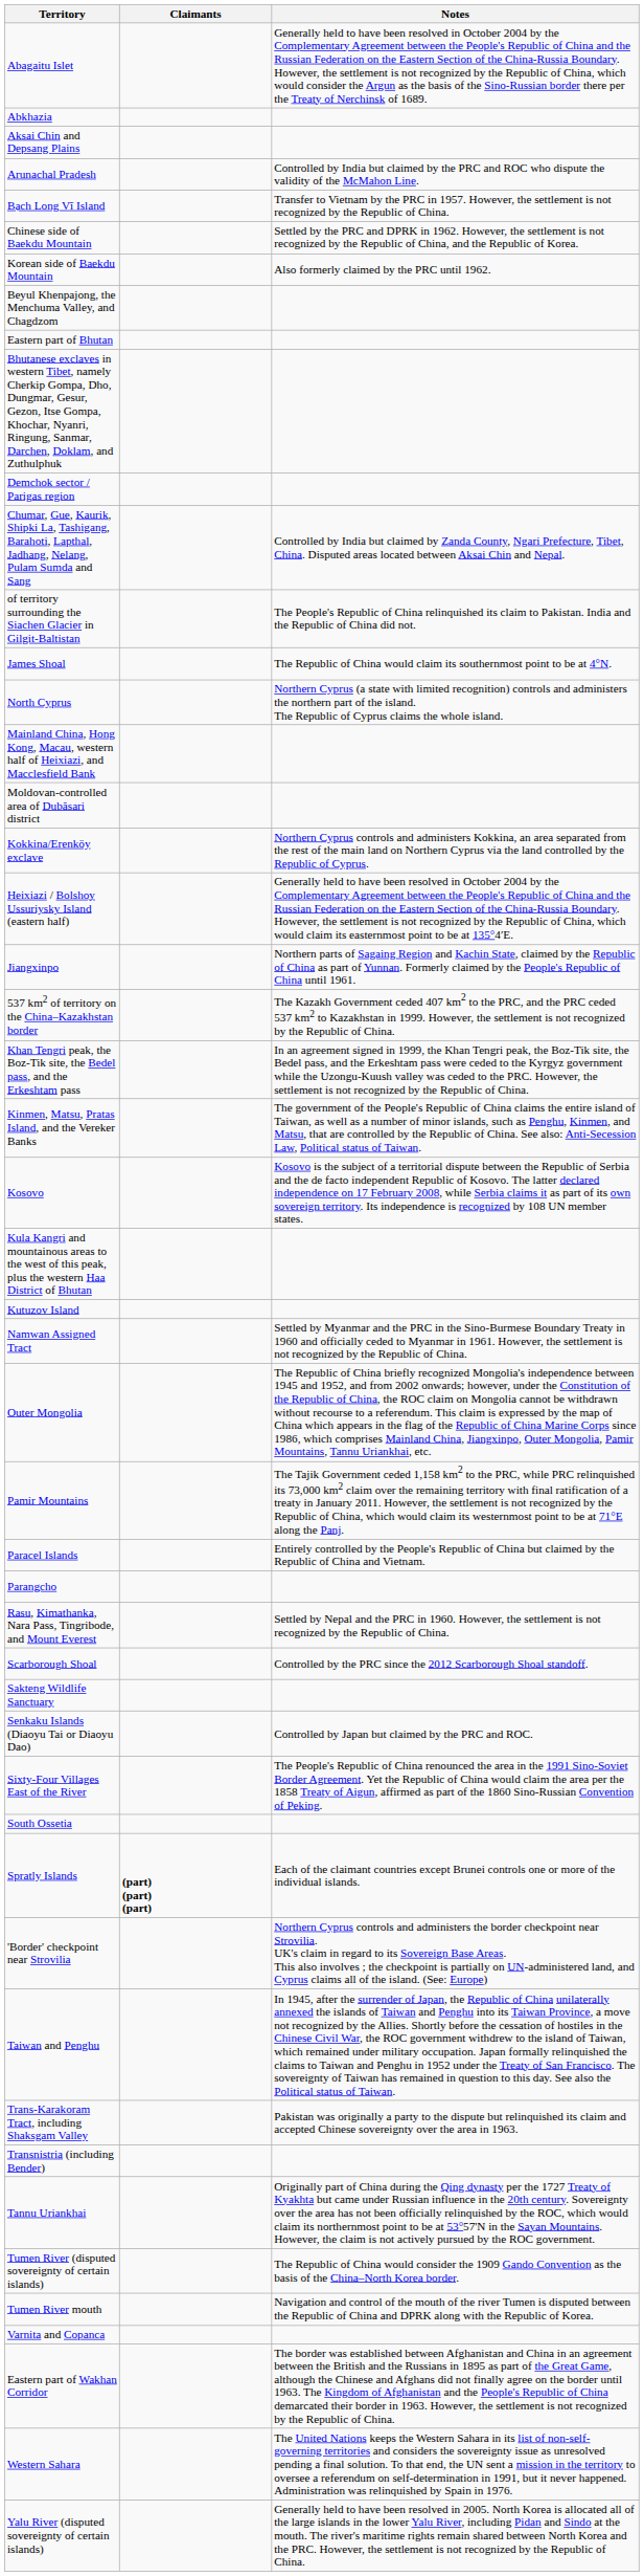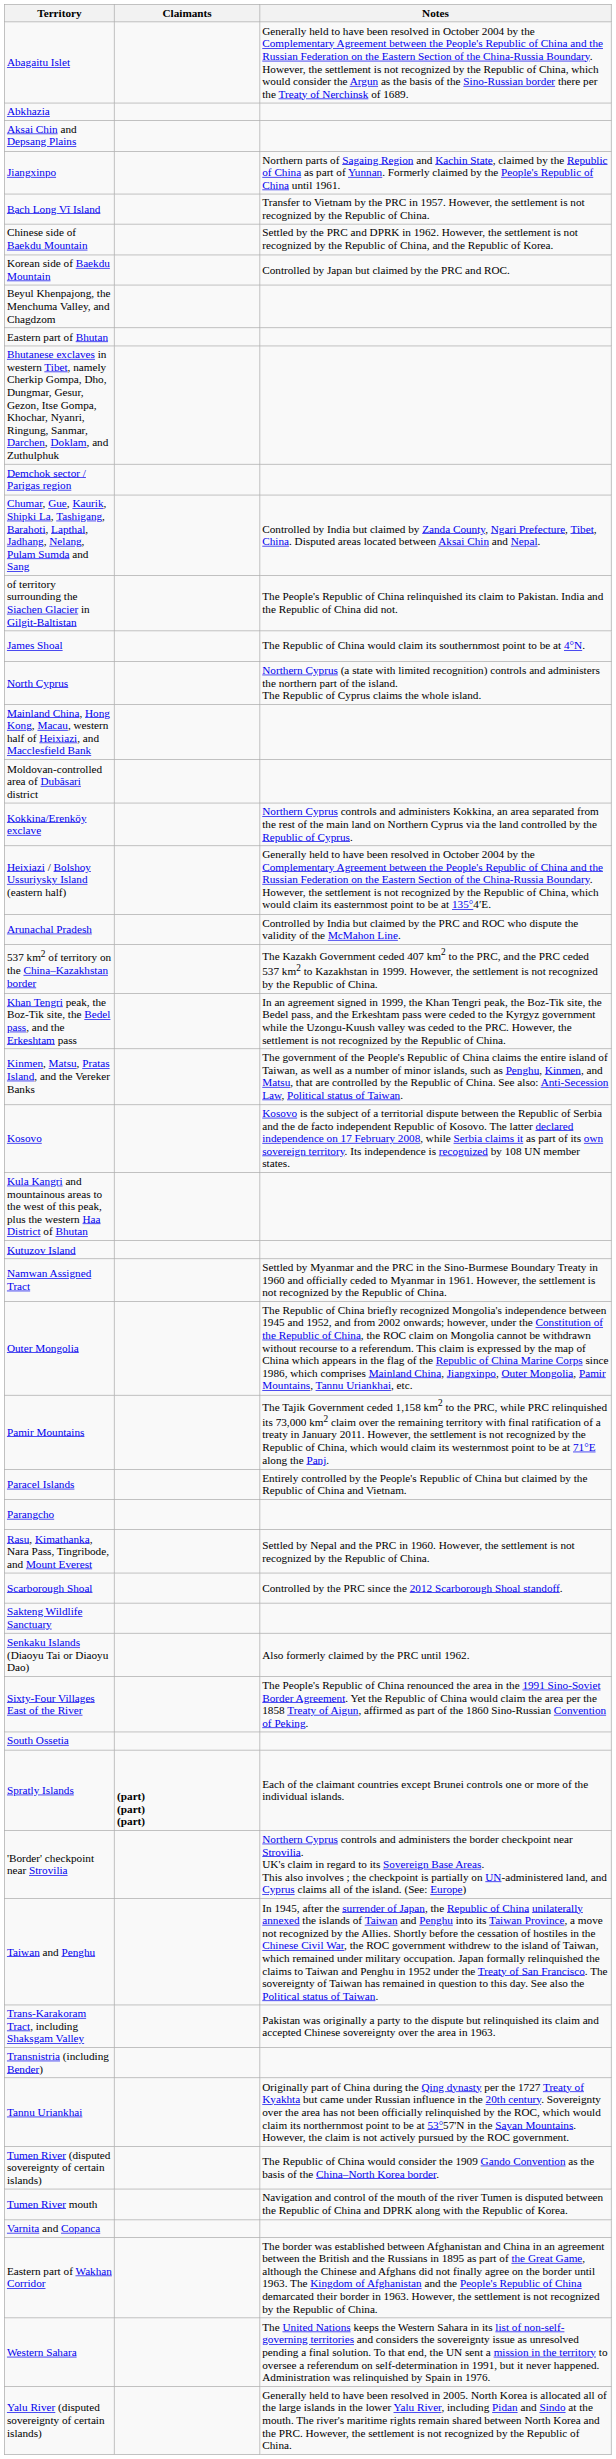rows swapped: Arunachal Pradesh <-> Jiangxinpo
Korean side of Baekdu Mountain | Notes: Also formerly claimed by the PRC until 1962. -> Controlled by Japan but claimed by the PRC and ROC.
Senkaku Islands (Diaoyu Tai or Diaoyu Dao) | Notes: Controlled by Japan but claimed by the PRC and ROC. -> Also formerly claimed by the PRC until 1962.
